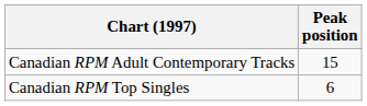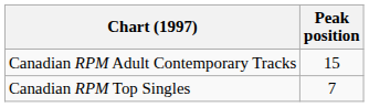Canadian RPM Top Singles | Peak position: 6 -> 7
